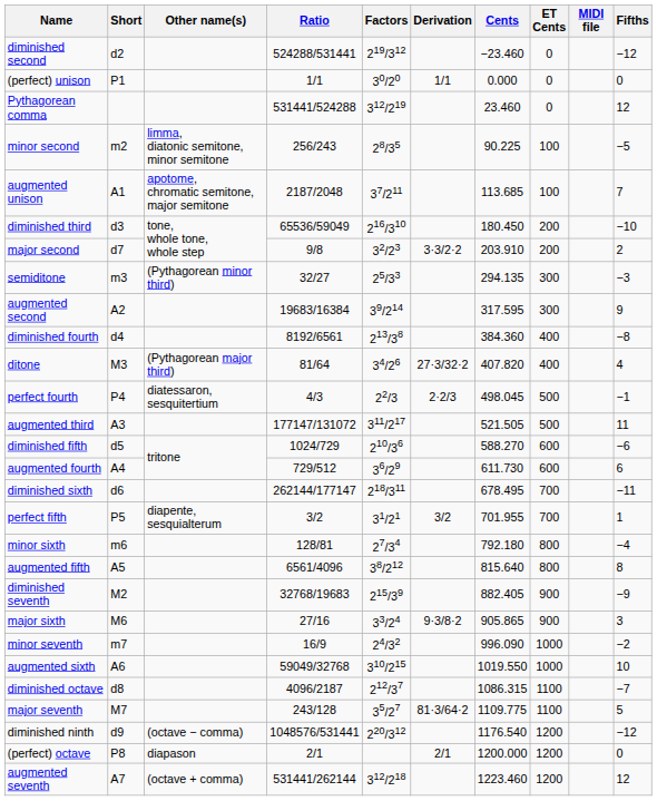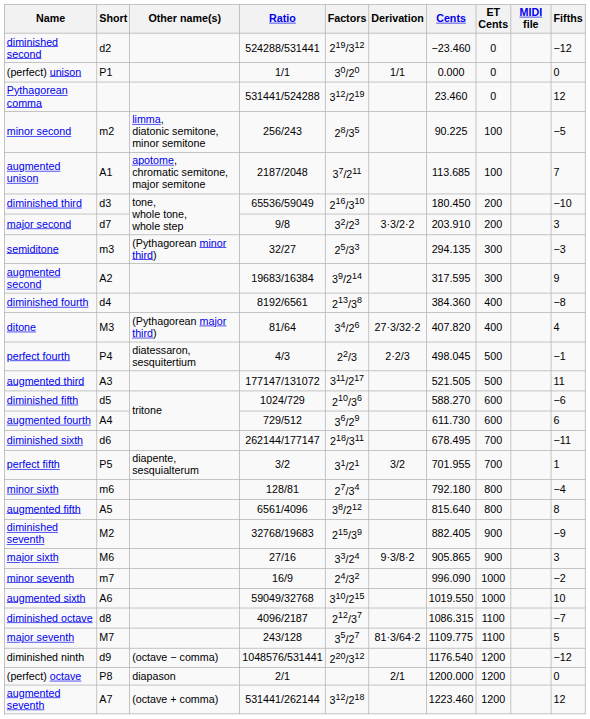major second | Fifths: 2 -> 3
